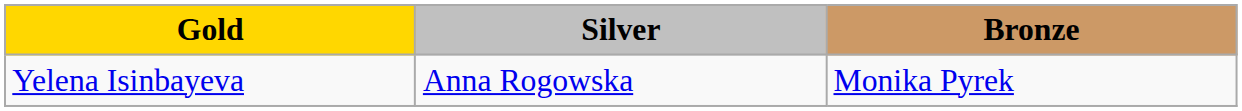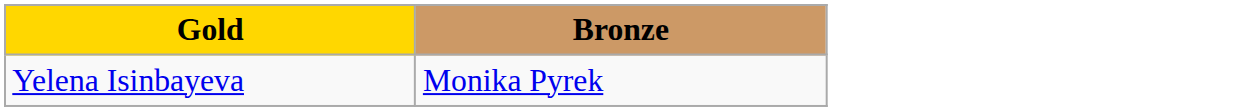- column: Silver | Anna Rogowska
